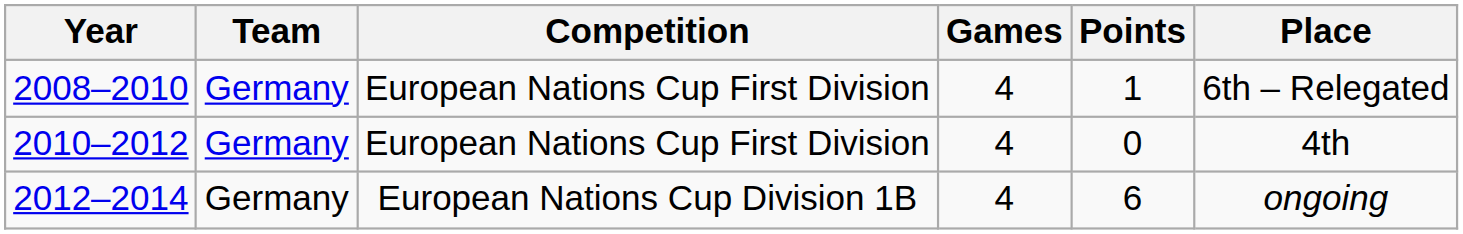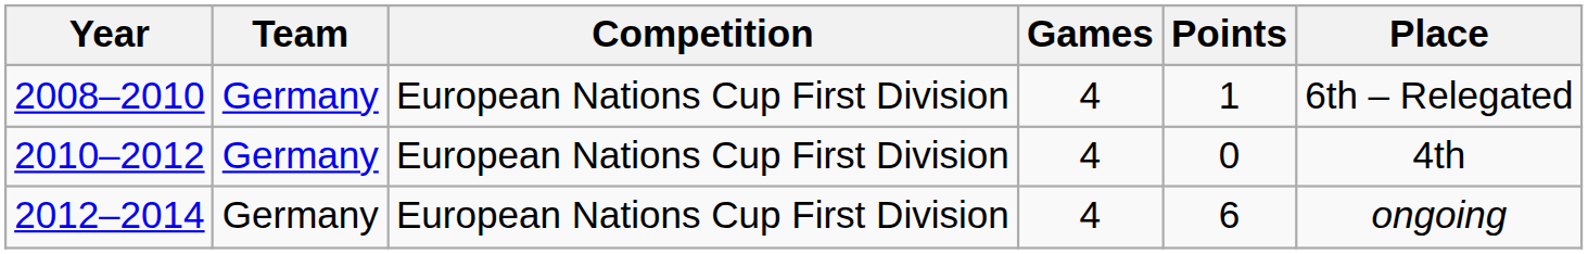2012–2014 | Competition: European Nations Cup Division 1B -> European Nations Cup First Division
